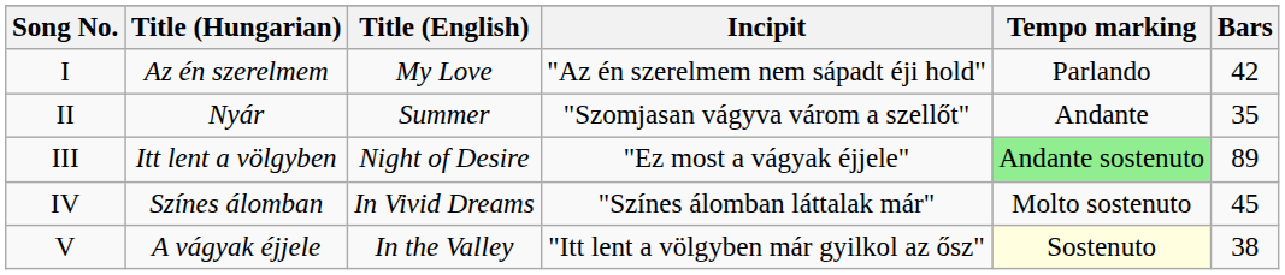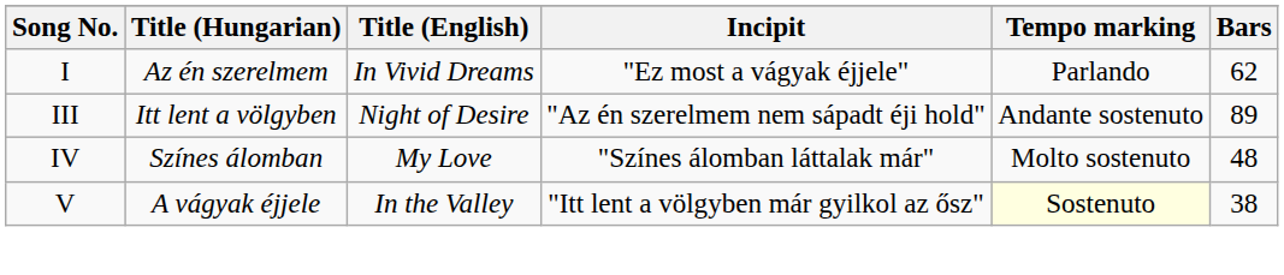I | Title (English): My Love -> In Vivid Dreams
I | Incipit: "Az én szerelmem nem sápadt éji hold" -> "Ez most a vágyak éjjele"
I | Bars: 42 -> 62
- row: II | Nyár | Summer | "Szomjasan vágyva várom a szellőt" | Andante | 35
III | Incipit: "Ez most a vágyak éjjele" -> "Az én szerelmem nem sápadt éji hold"
III | Tempo marking: lightgreen background -> no background
IV | Title (English): In Vivid Dreams -> My Love
IV | Bars: 45 -> 48
